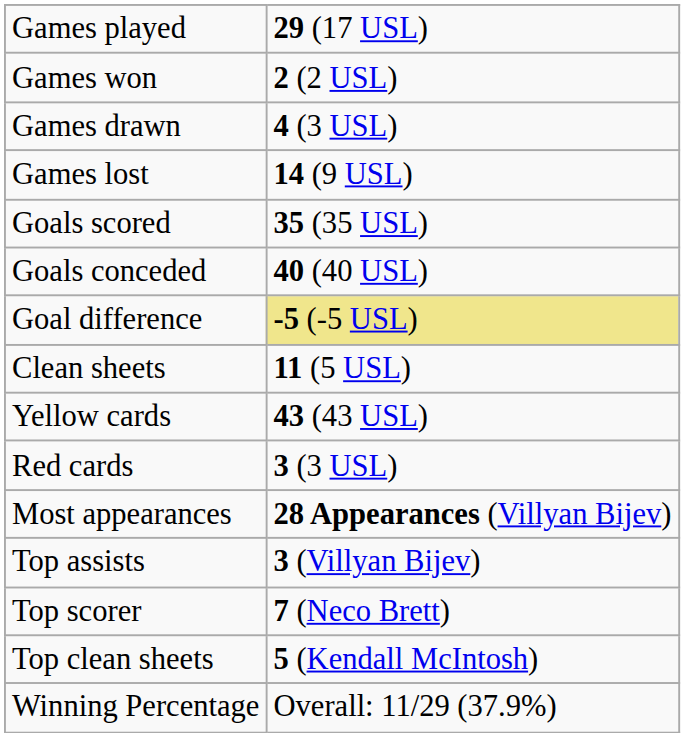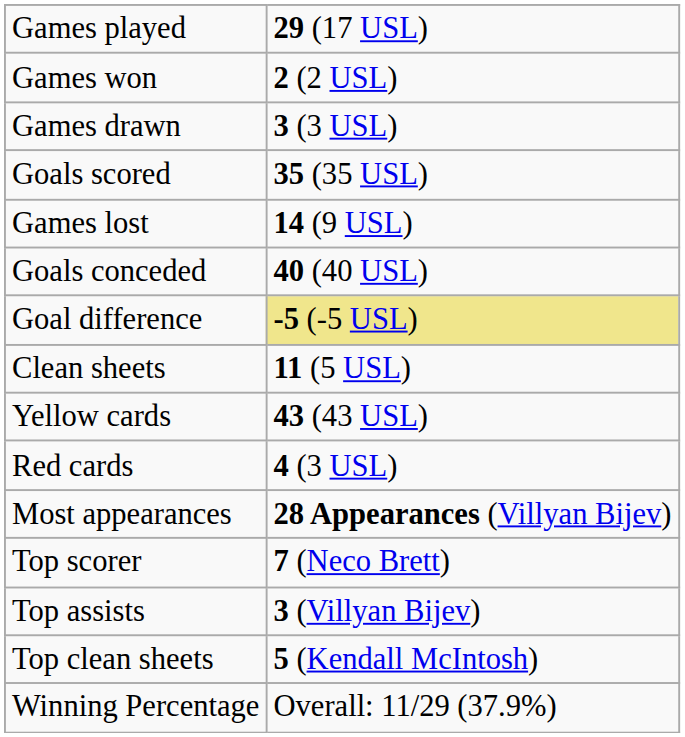Games drawn | column 2: 4 (3 USL) -> 3 (3 USL)
rows swapped: Games lost <-> Goals scored
Red cards | column 2: 3 (3 USL) -> 4 (3 USL)
rows swapped: Top scorer <-> Top assists
